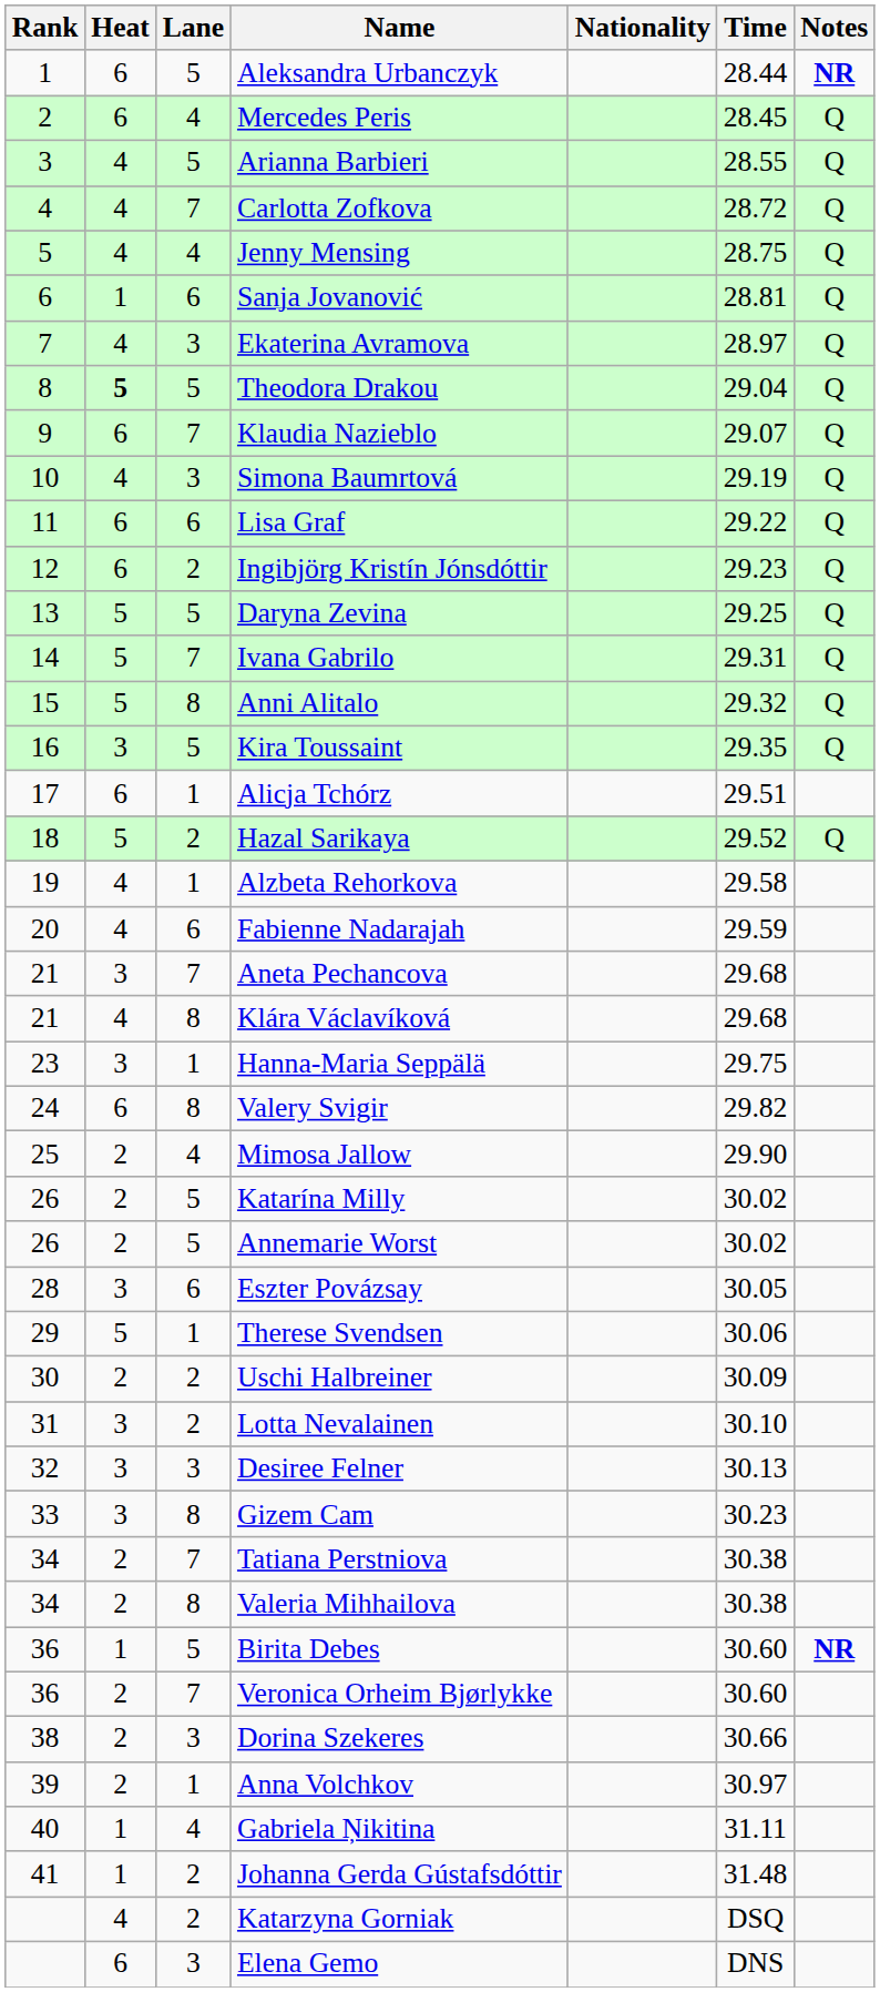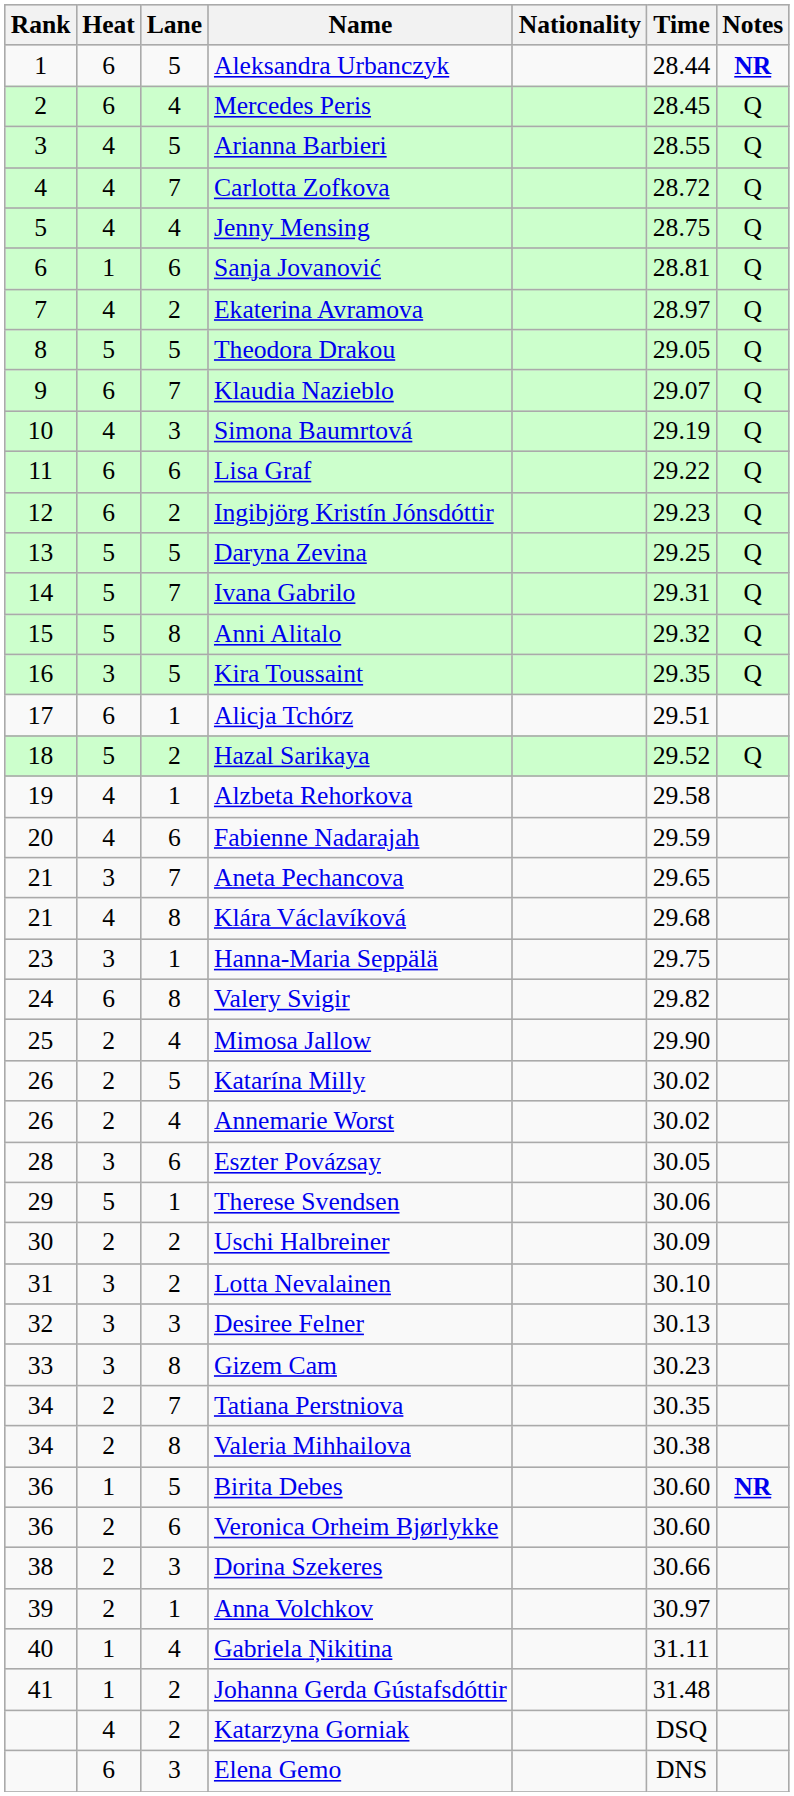Ekaterina Avramova | Lane: 3 -> 2
Theodora Drakou | Heat: bold -> normal
Theodora Drakou | Time: 29.04 -> 29.05
Aneta Pechancova | Time: 29.68 -> 29.65
Annemarie Worst | Lane: 5 -> 4
Tatiana Perstniova | Time: 30.38 -> 30.35
Veronica Orheim Bjørlykke | Lane: 7 -> 6
